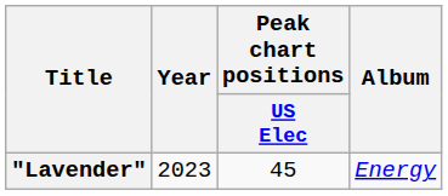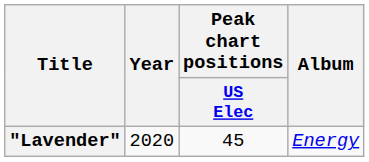"Lavender" | Year: 2023 -> 2020
